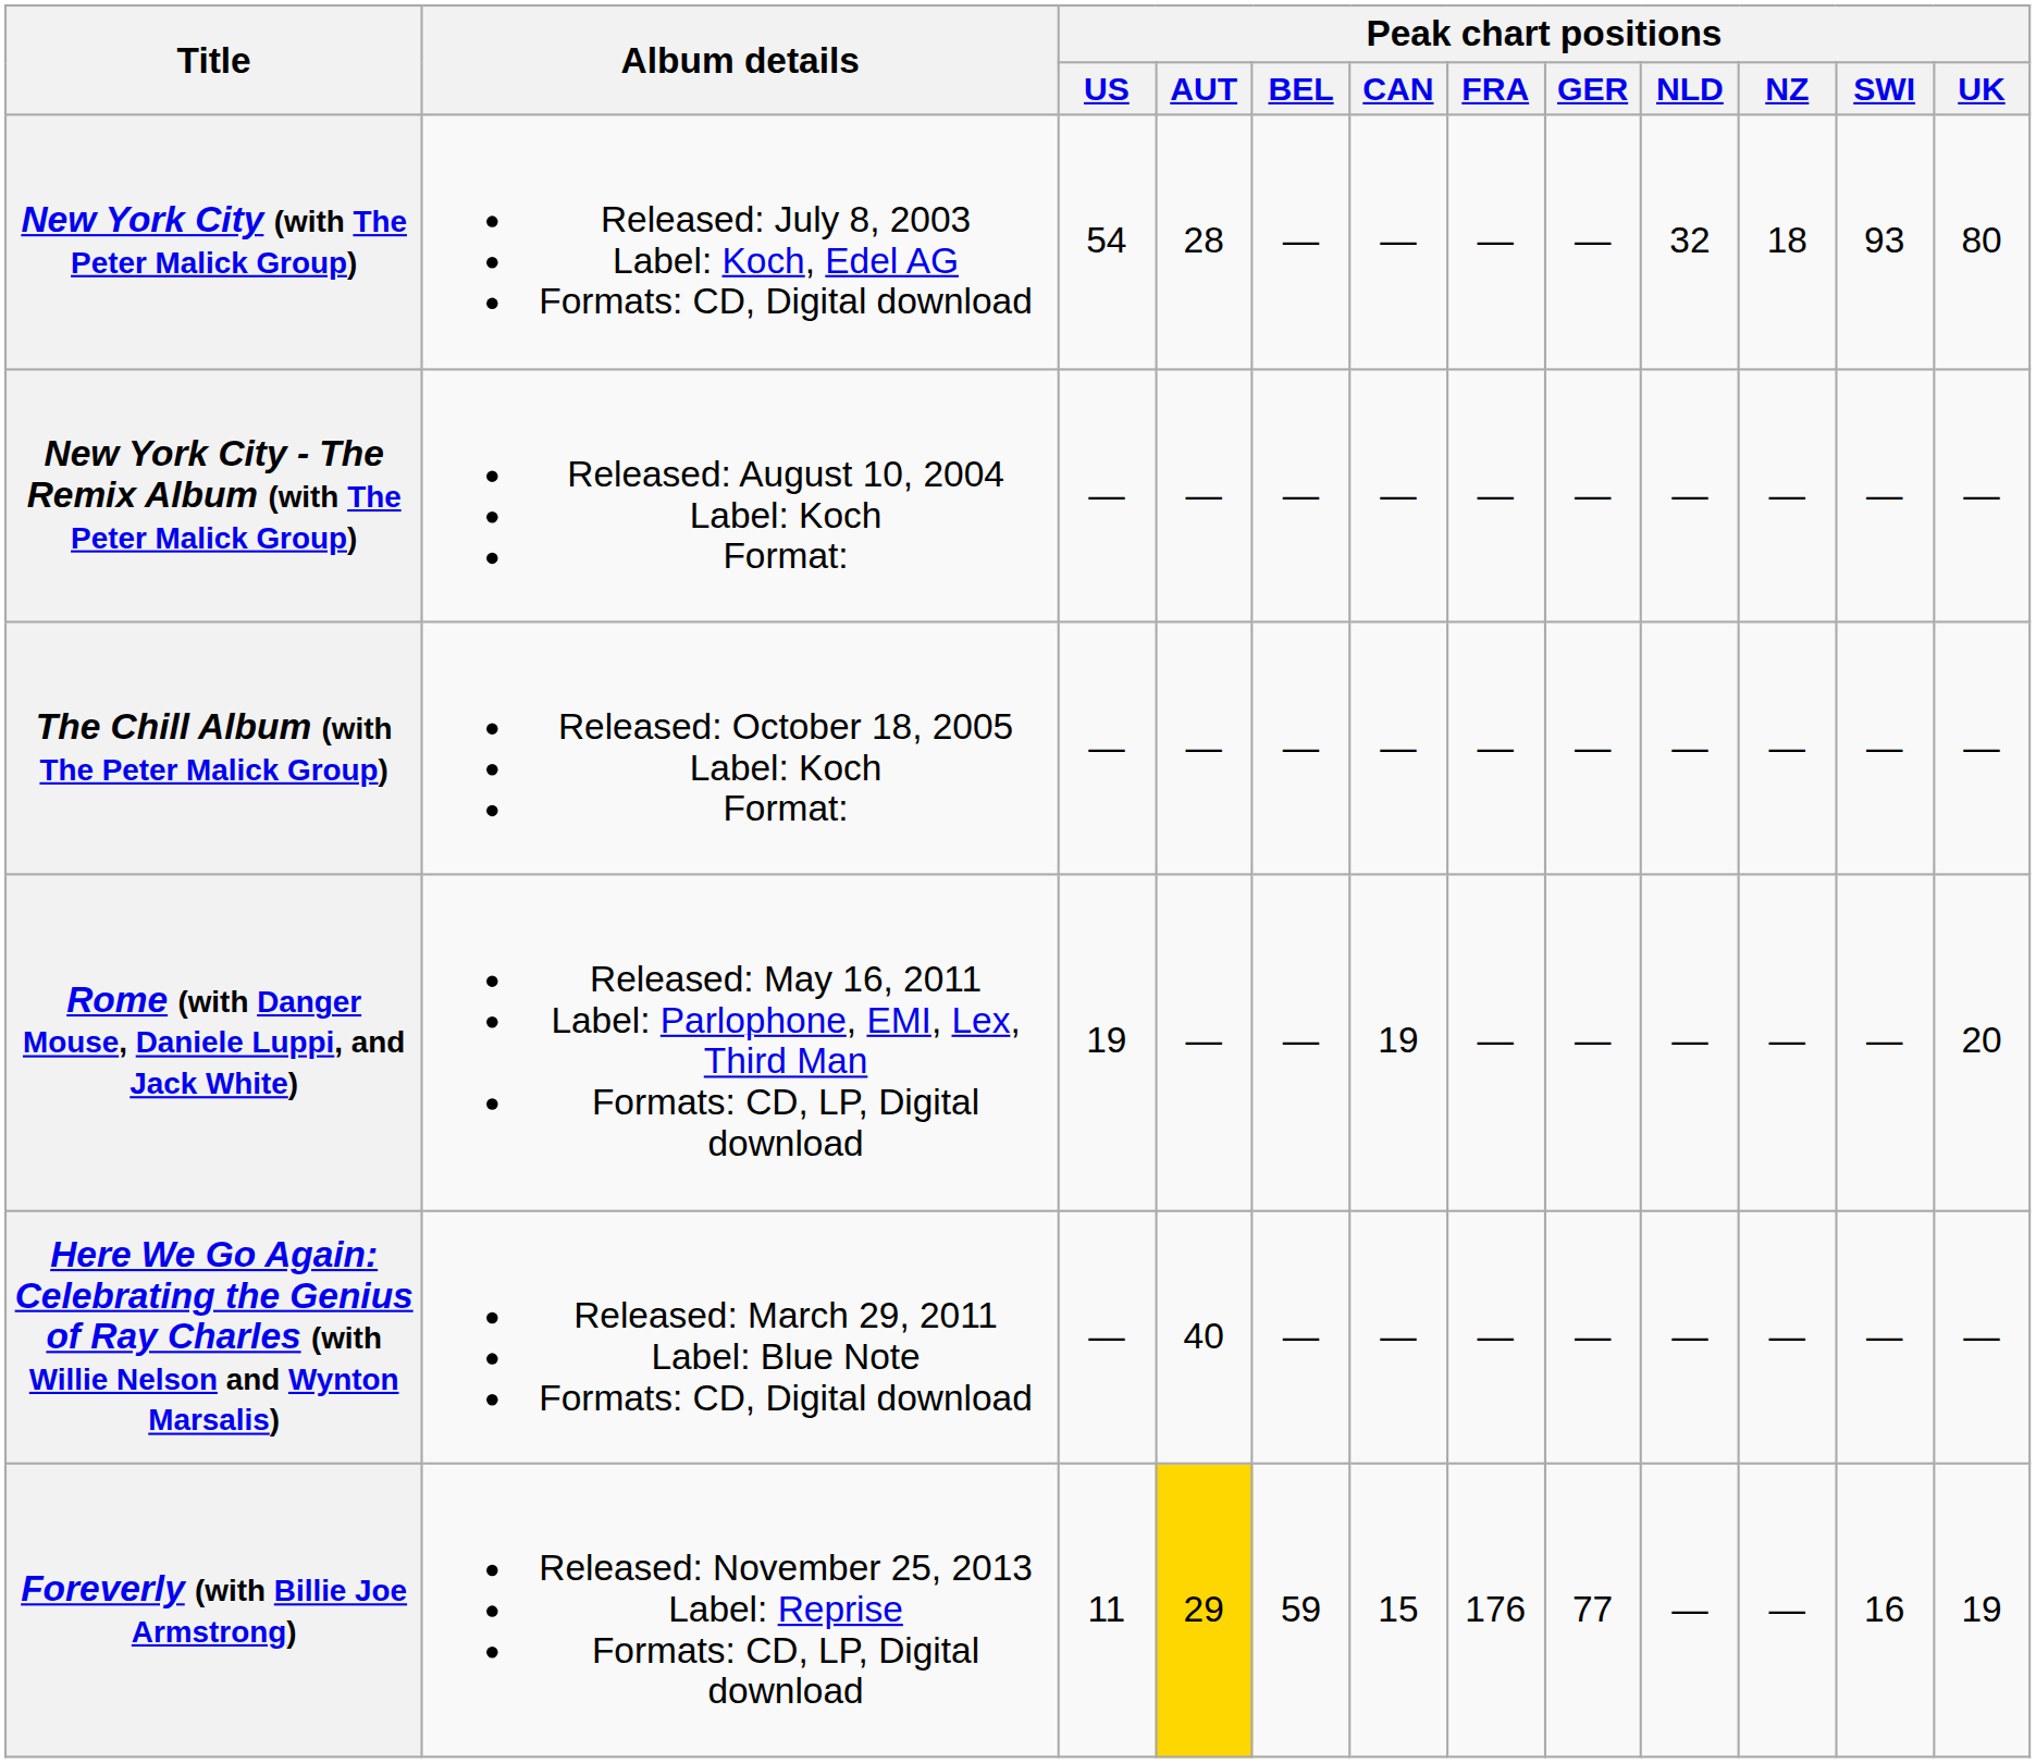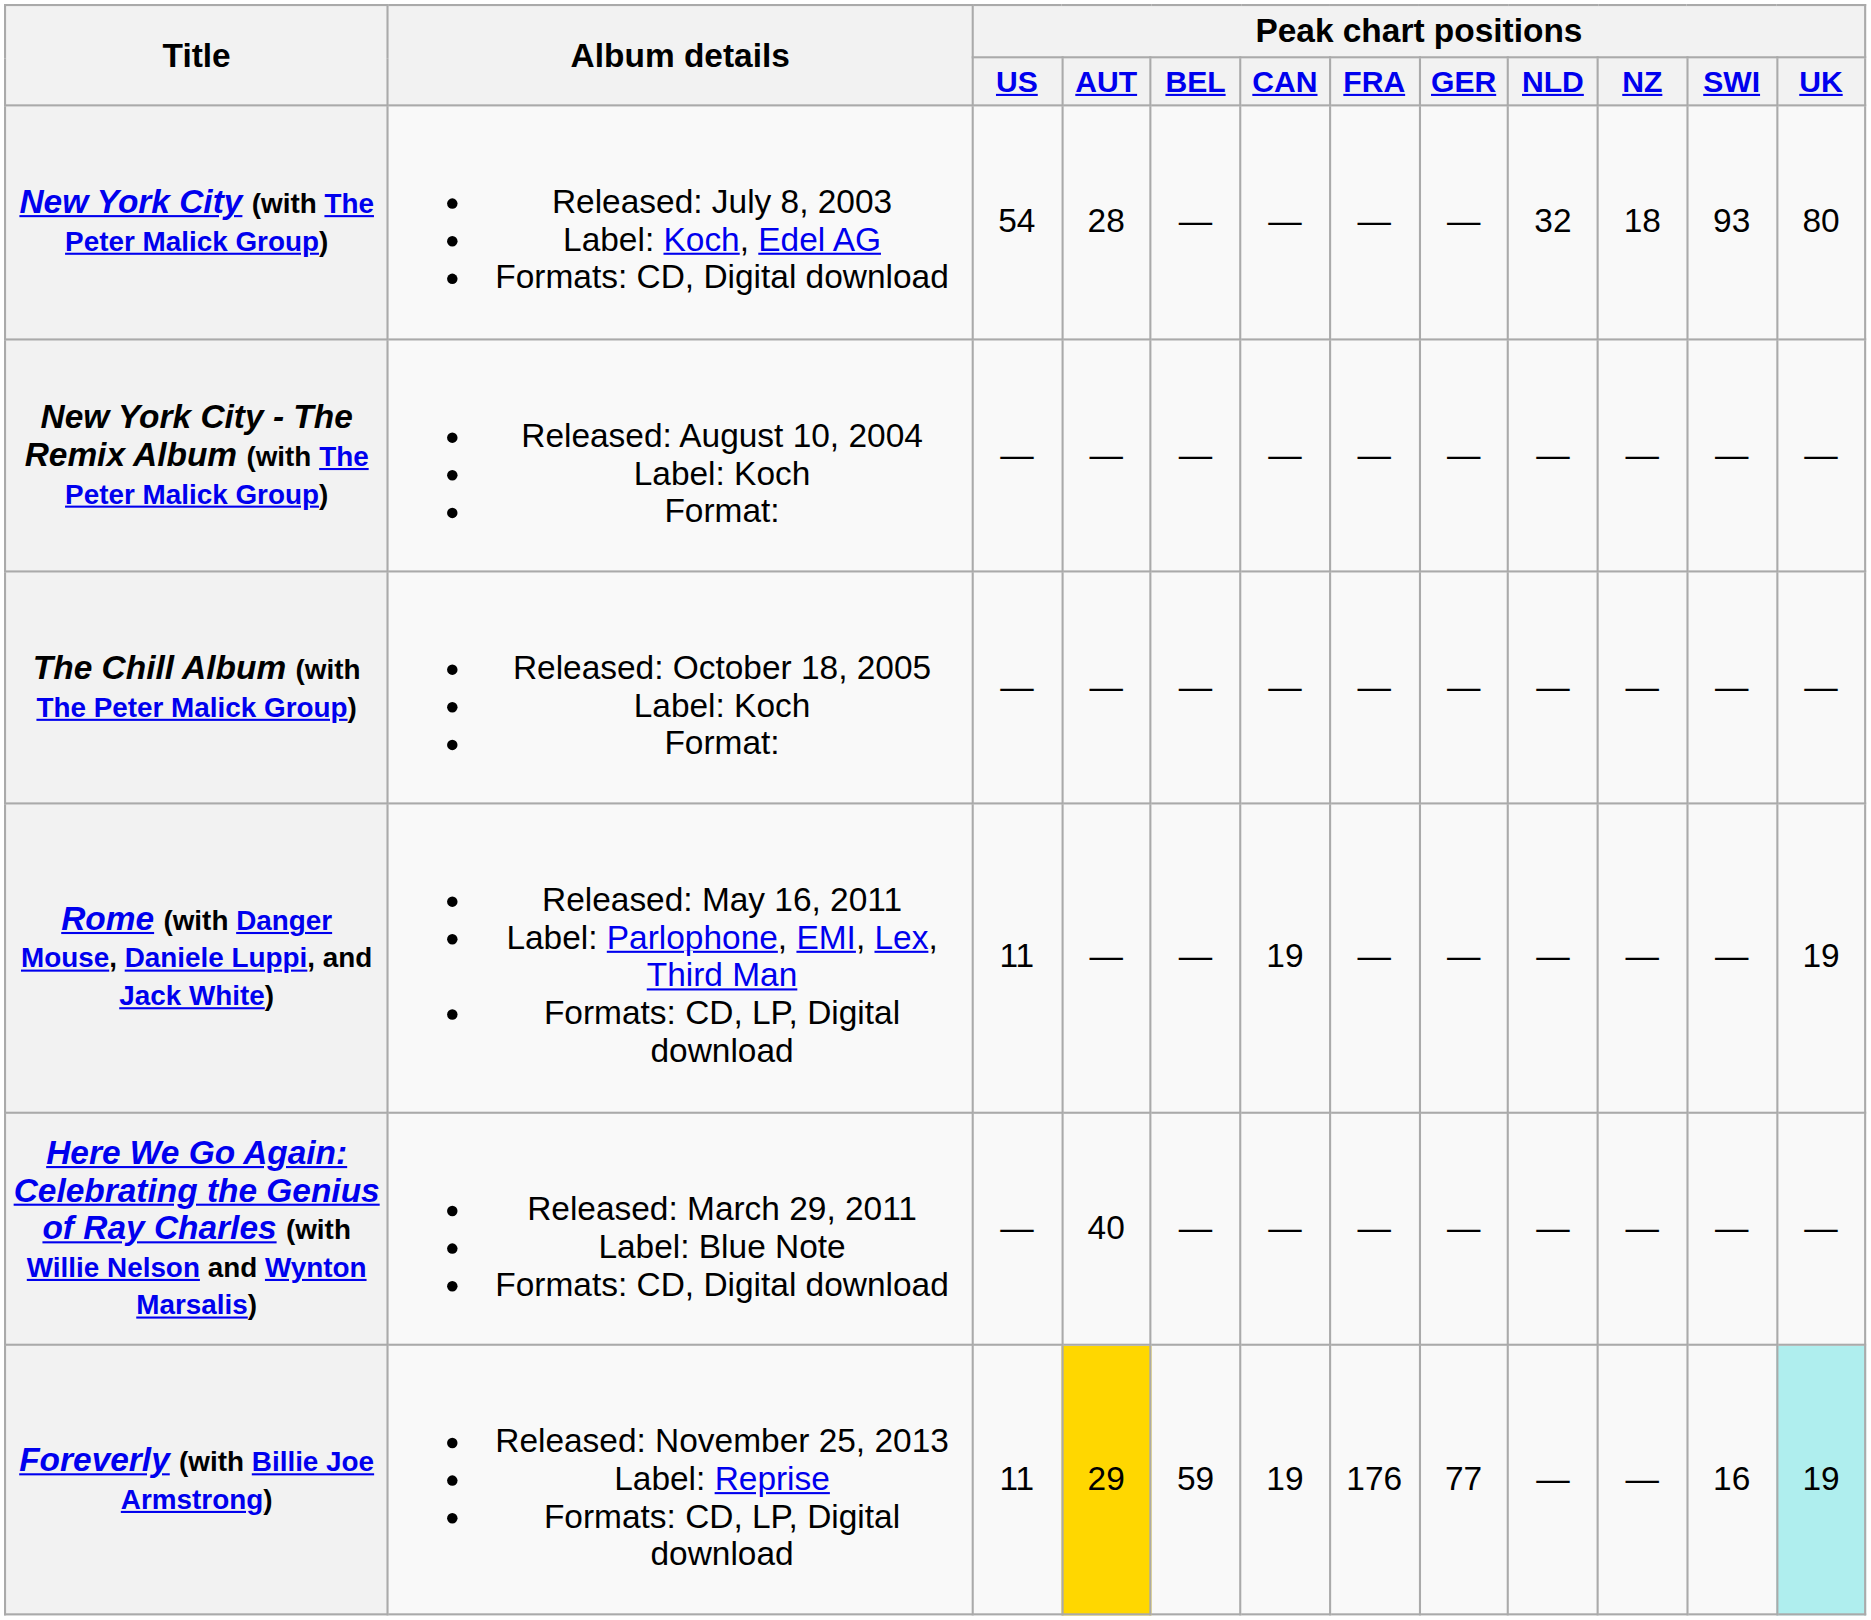Rome (with Danger Mouse, Daniele Luppi, and Jack White) | Peak chart positions / US: 19 -> 11
Rome (with Danger Mouse, Daniele Luppi, and Jack White) | Peak chart positions / UK: 20 -> 19
Foreverly (with Billie Joe Armstrong) | Peak chart positions / CAN: 15 -> 19
Foreverly (with Billie Joe Armstrong) | Peak chart positions / UK: no background -> paleturquoise background
